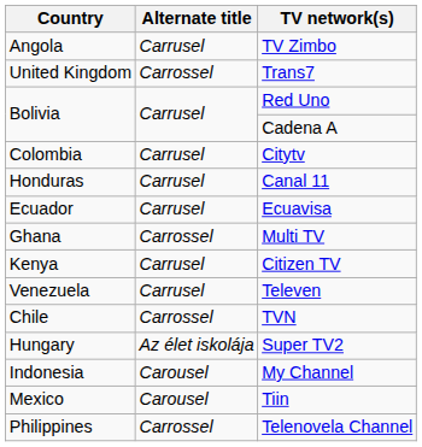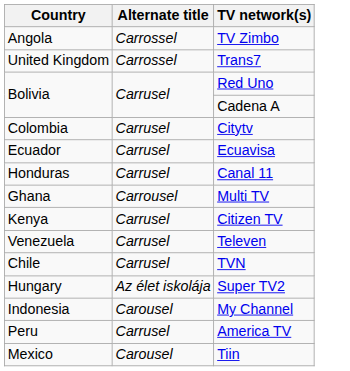TV Zimbo | Alternate title: Carrusel -> Carrossel
rows swapped: Ecuavisa <-> Canal 11
Multi TV | Alternate title: Carrossel -> Carrousel
TVN | Alternate title: Carrossel -> Carrusel
+ row: Peru | Carrusel | America TV
- row: Philippines | Carrossel | Telenovela Channel
